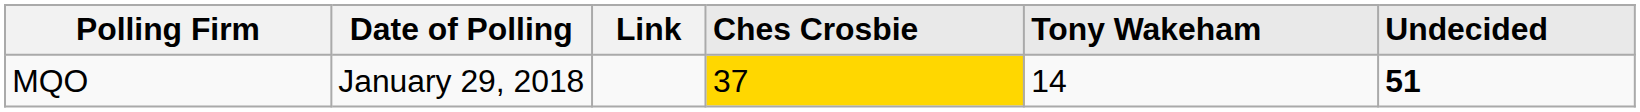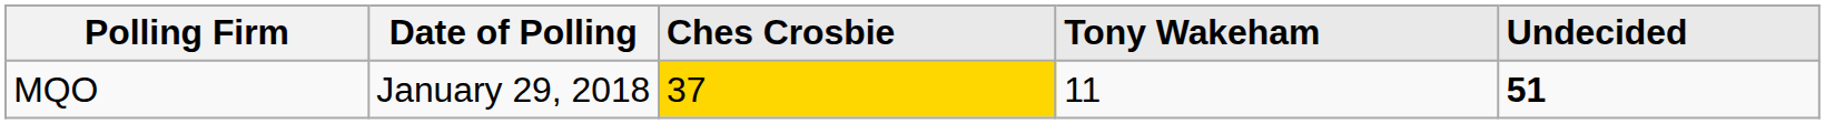- column: Link
MQO | Tony Wakeham: 14 -> 11
